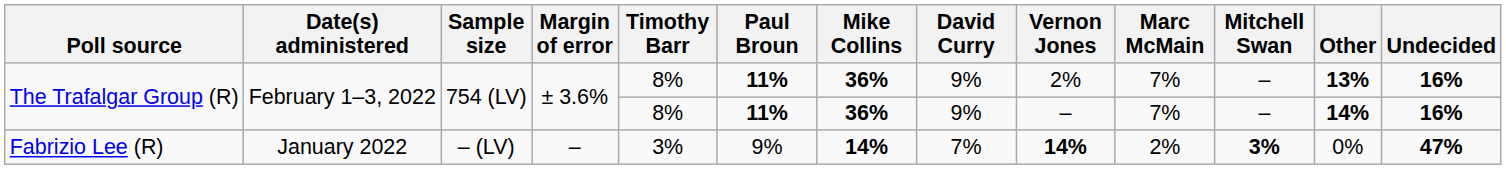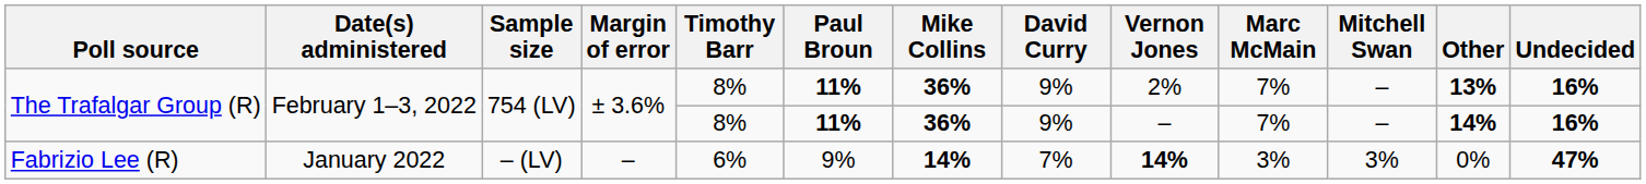Fabrizio Lee (R) | Timothy Barr: 3% -> 6%
Fabrizio Lee (R) | Marc McMain: 2% -> 3%
Fabrizio Lee (R) | Mitchell Swan: bold -> normal
